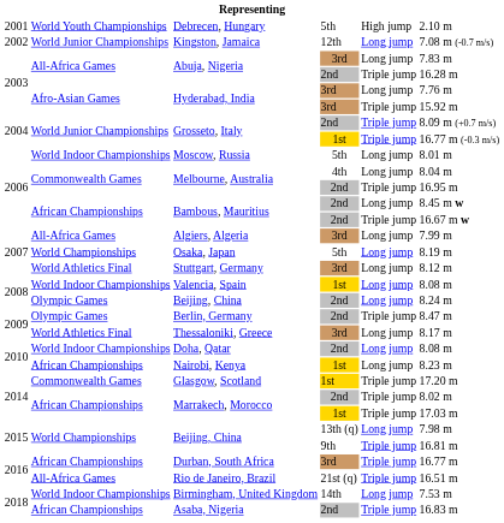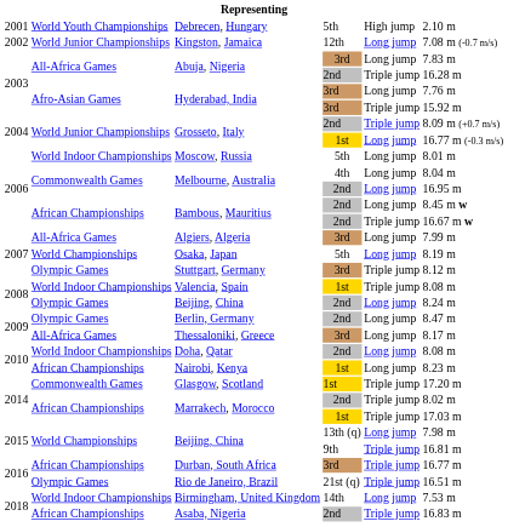Grosseto, Italy / 1st | column 5: Triple jump -> Long jump
Melbourne, Australia / 2nd | column 5: Triple jump -> Long jump
Stuttgart, Germany | column 2: World Athletics Final -> Olympic Games
Stuttgart, Germany | column 5: Long jump -> Triple jump
Valencia, Spain | column 5: Long jump -> Triple jump
Berlin, Germany | column 5: Triple jump -> Long jump
Thessaloniki, Greece | column 2: World Athletics Final -> All-Africa Games
Rio de Janeiro, Brazil | column 2: All-Africa Games -> Olympic Games
